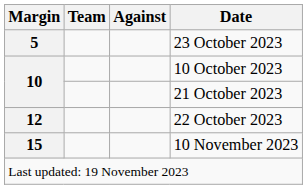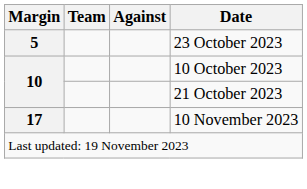- row: 12 | 22 October 2023
10 November 2023 | Margin: 15 -> 17
